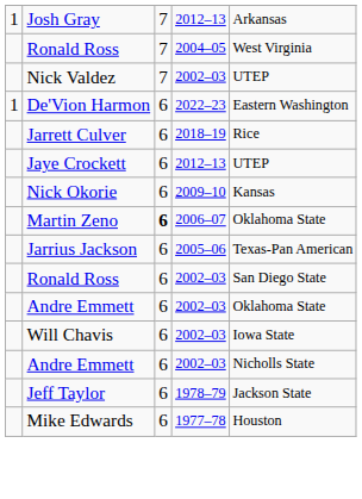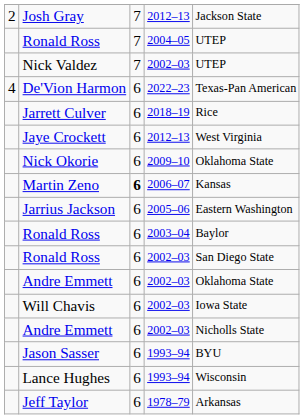Josh Gray | column 1: 1 -> 2
Josh Gray | column 5: Arkansas -> Jackson State
Ronald Ross / 2004–05 | column 5: West Virginia -> UTEP
De'Vion Harmon | column 1: 1 -> 4
De'Vion Harmon | column 5: Eastern Washington -> Texas-Pan American
Jaye Crockett | column 5: UTEP -> West Virginia
Nick Okorie | column 5: Kansas -> Oklahoma State
Martin Zeno | column 5: Oklahoma State -> Kansas
Jarrius Jackson | column 5: Texas-Pan American -> Eastern Washington
+ row: Ronald Ross | 6 | 2003–04 | Baylor
+ row: Jason Sasser | 6 | 1993–94 | BYU
+ row: Lance Hughes | 6 | 1993–94 | Wisconsin
Jeff Taylor | column 5: Jackson State -> Arkansas
- row: Mike Edwards | 6 | 1977–78 | Houston
